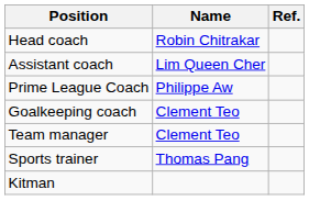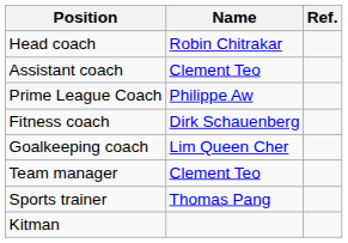Assistant coach | Name: Lim Queen Cher -> Clement Teo
+ row: Fitness coach | Dirk Schauenberg
Goalkeeping coach | Name: Clement Teo -> Lim Queen Cher
